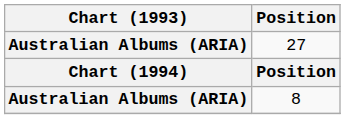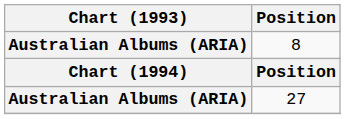rows swapped: 8 <-> 27
